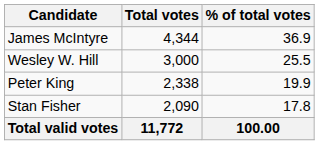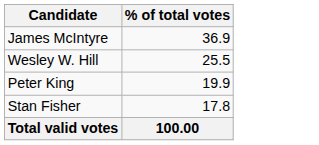- column: Total votes | 4,344 | 3,000 | 2,338 | 2,090 | 11,772
